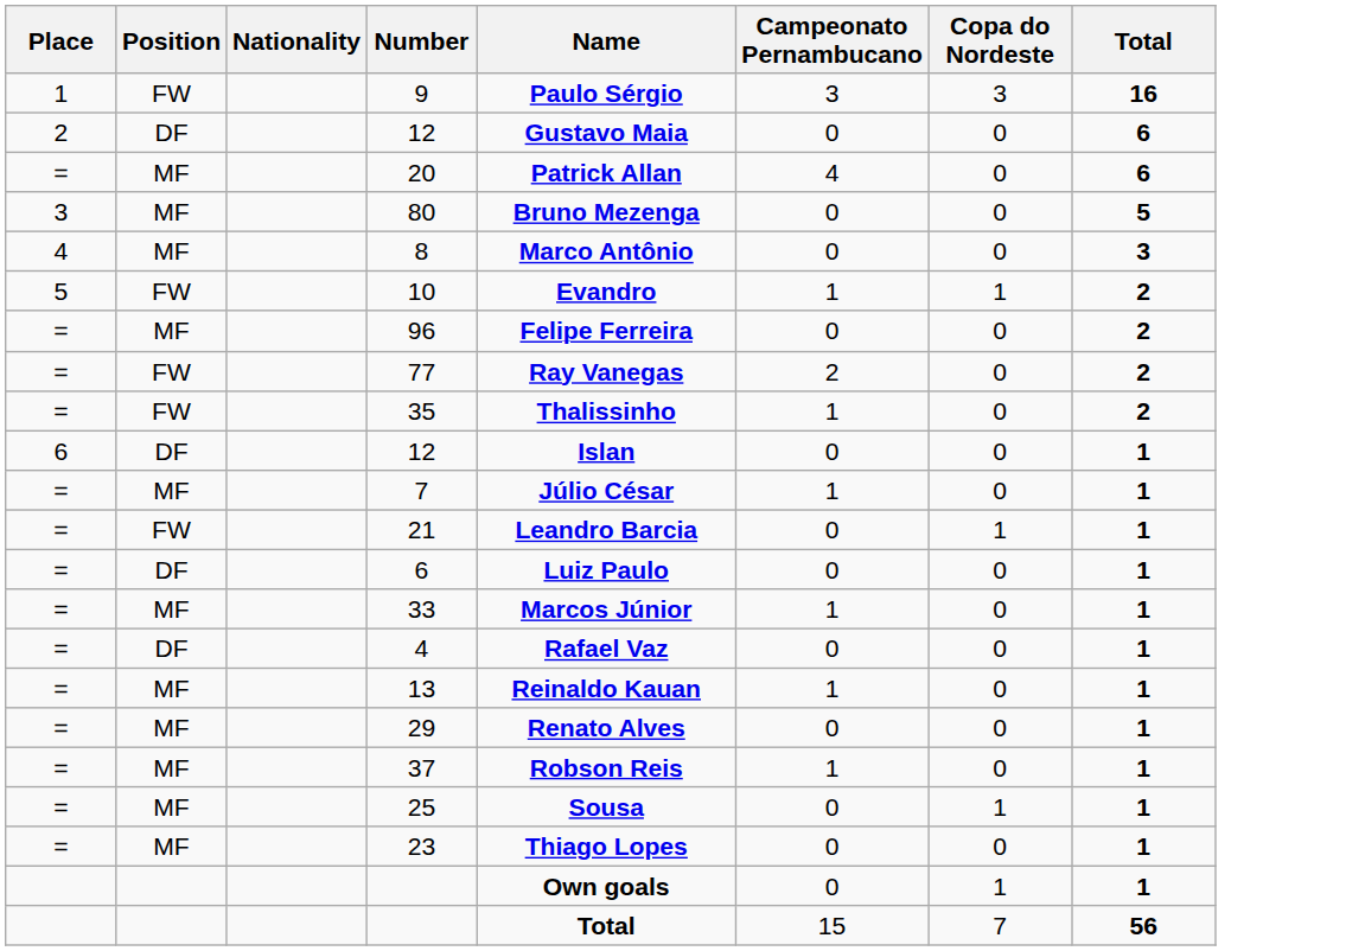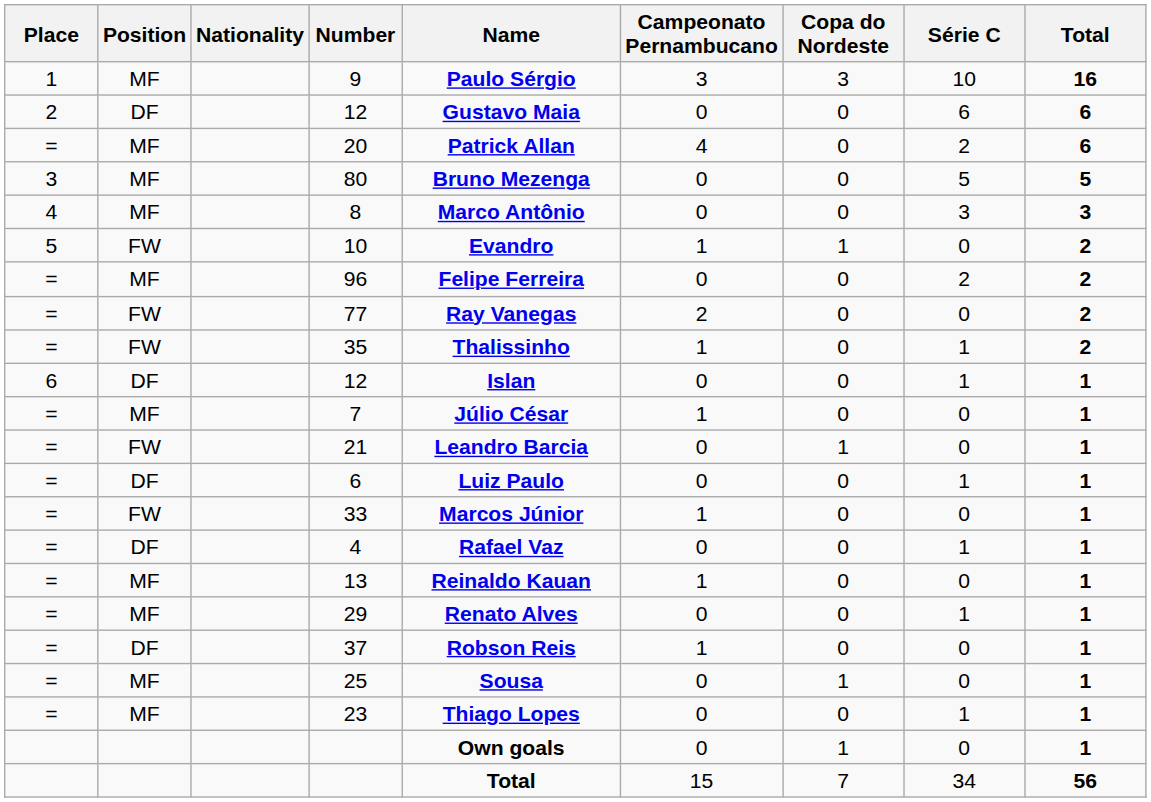+ column: Série C | 10 | 6 | 2 | 5 | 3 | 0 | 2 | 0 | 1 | 1 | 0 | 0 | 1 | 0 | 1 | 0 | 1 | 0 | 0 | 1 | 0 | 34
9 | Position: FW -> MF
33 | Position: MF -> FW
37 | Position: MF -> DF
